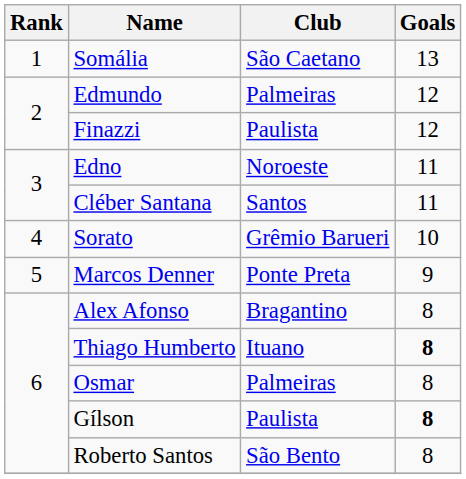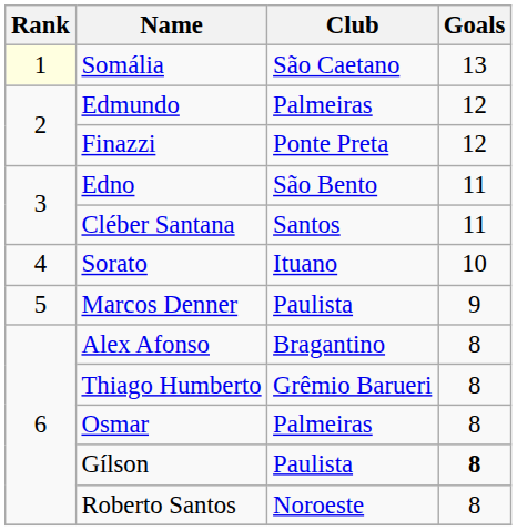Somália | Rank: no background -> lightyellow background
Finazzi | Club: Paulista -> Ponte Preta
Edno | Club: Noroeste -> São Bento
Sorato | Club: Grêmio Barueri -> Ituano
Marcos Denner | Club: Ponte Preta -> Paulista
Thiago Humberto | Club: Ituano -> Grêmio Barueri
Thiago Humberto | Goals: bold -> normal
Roberto Santos | Club: São Bento -> Noroeste
